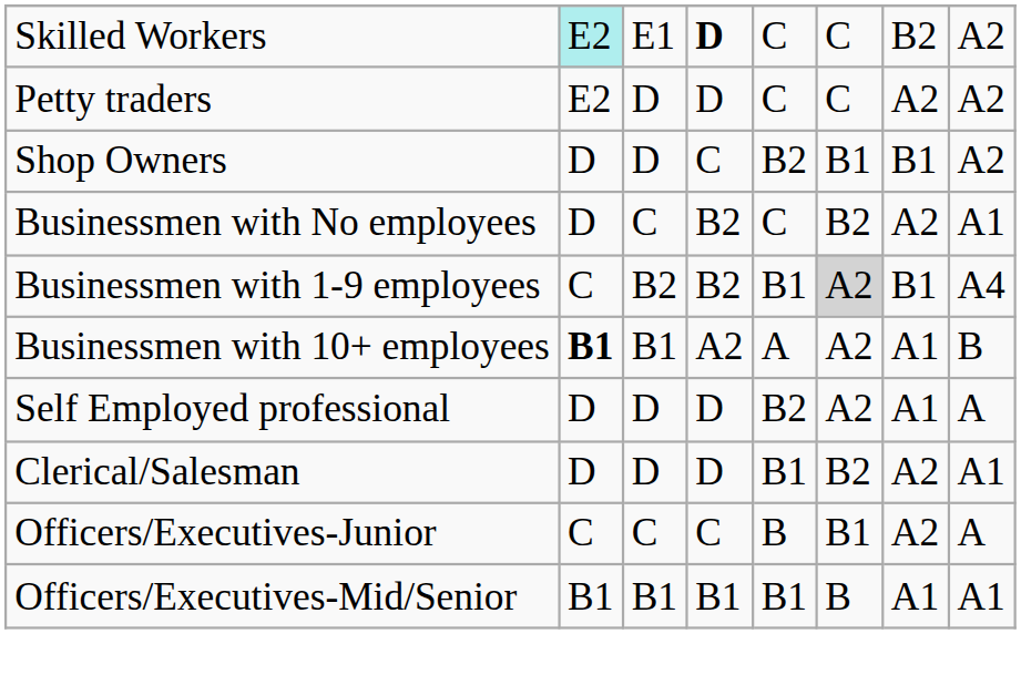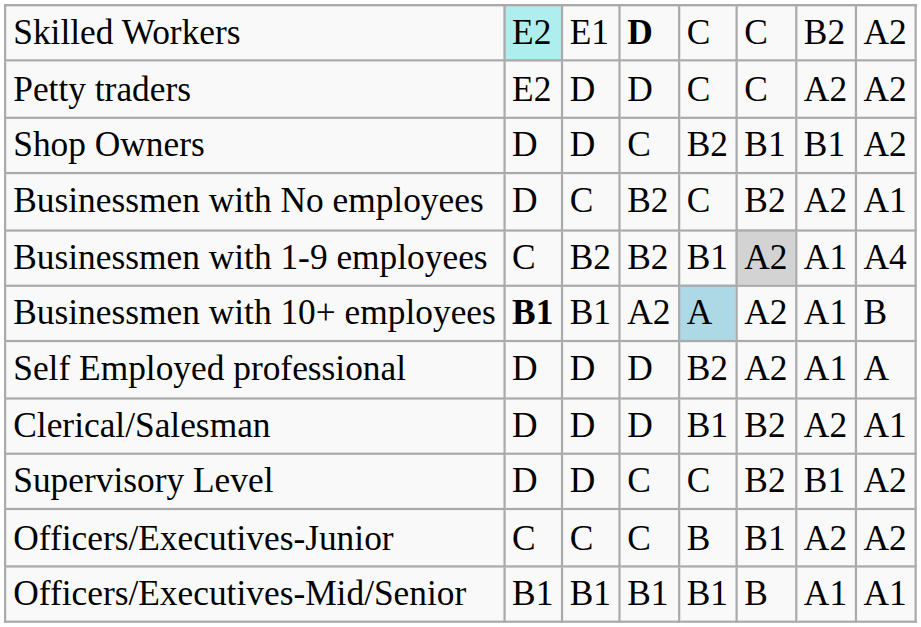Businessmen with 1-9 employees | column 7: B1 -> A1
Businessmen with 10+ employees | column 5: no background -> lightblue background
+ row: Supervisory Level | D | D | C | C | B2 | B1 | A2
Officers/Executives-Junior | column 8: A -> A2
